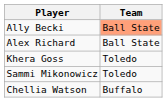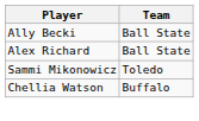Ally Becki | Team: lightsalmon background -> no background
- row: Khera Goss | Toledo
